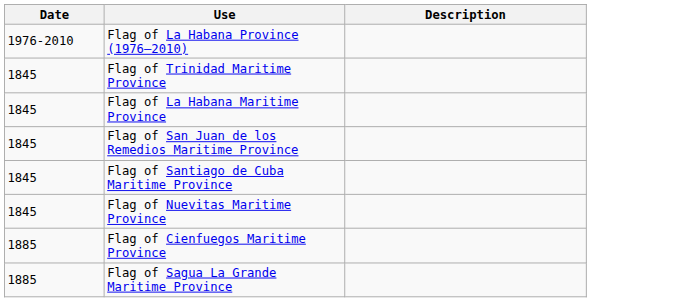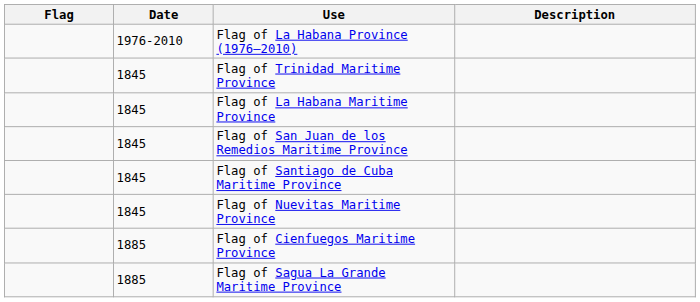+ column: Flag
